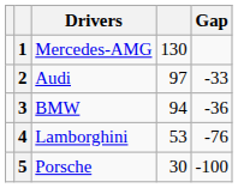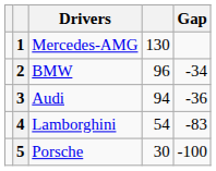2 | Drivers: Audi -> BMW
2 | column 4: 97 -> 96
2 | Gap: -33 -> -34
3 | Drivers: BMW -> Audi
4 | column 4: 53 -> 54
4 | Gap: -76 -> -83
